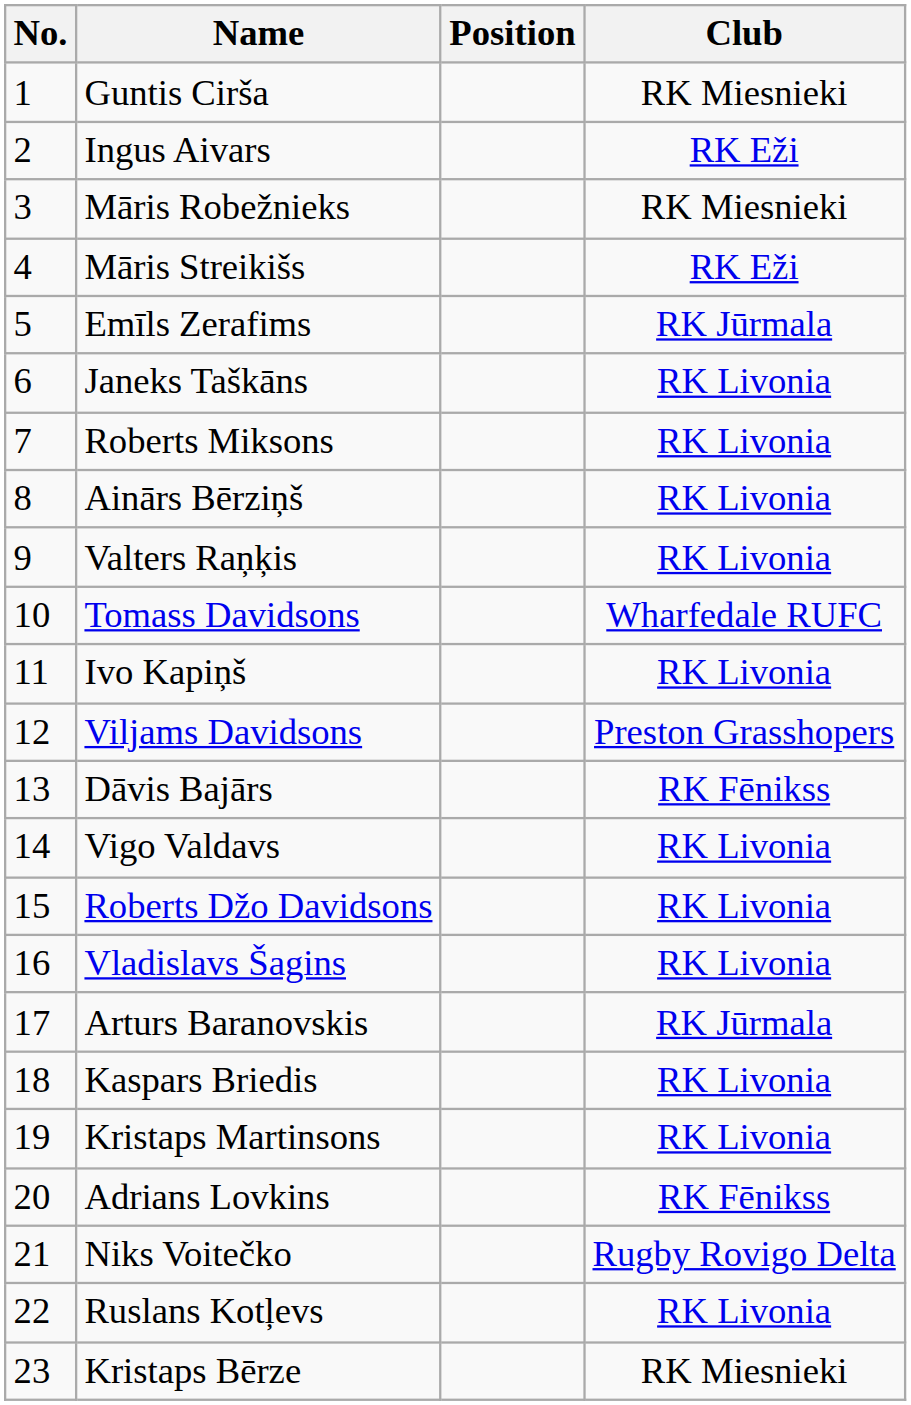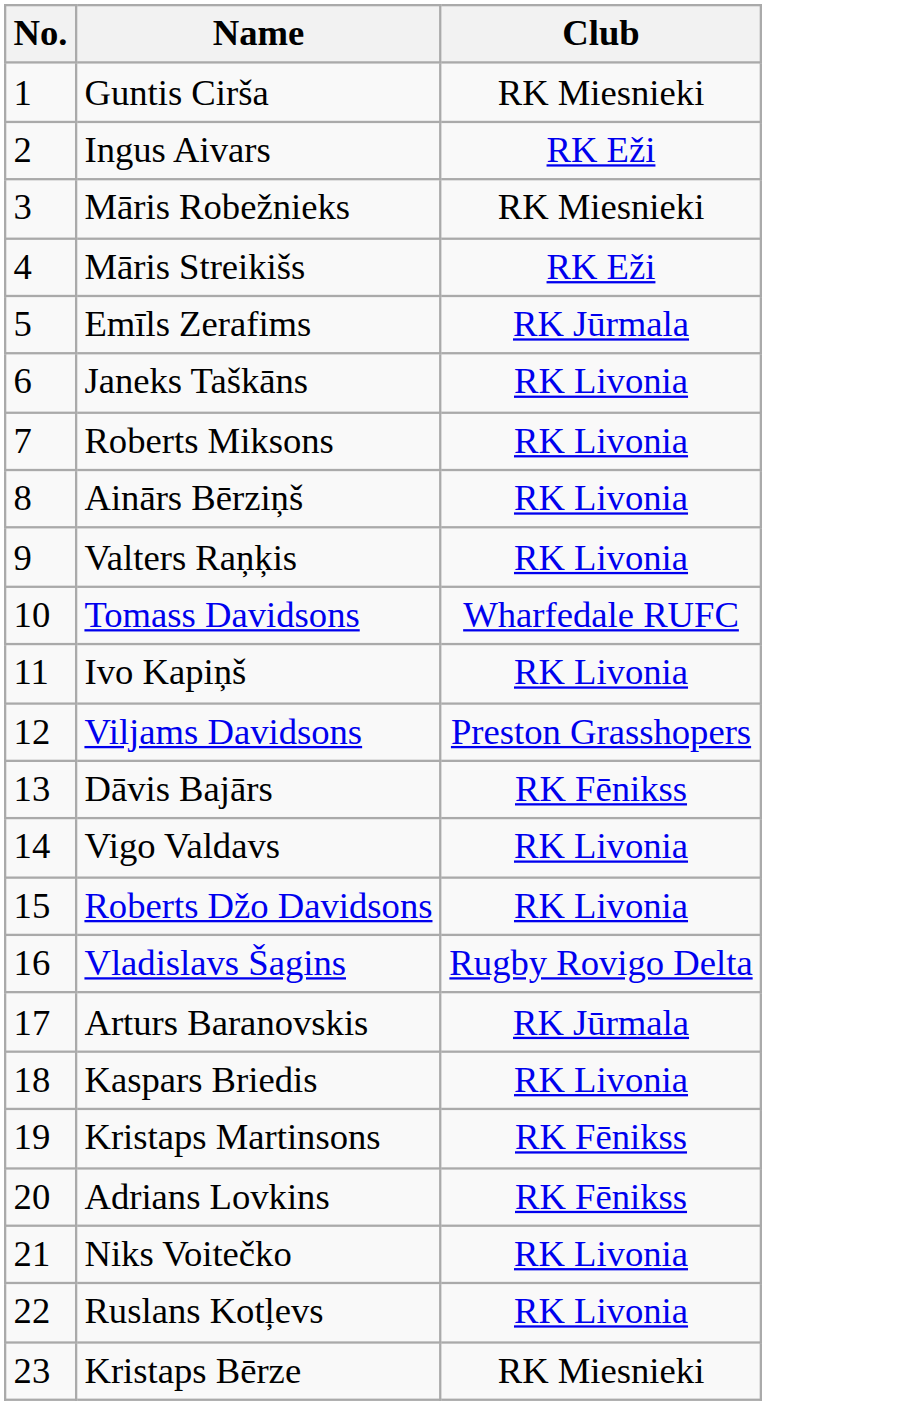- column: Position
Vladislavs Šagins | Club: RK Livonia -> Rugby Rovigo Delta
Kristaps Martinsons | Club: RK Livonia -> RK Fēnikss
Niks Voitečko | Club: Rugby Rovigo Delta -> RK Livonia
